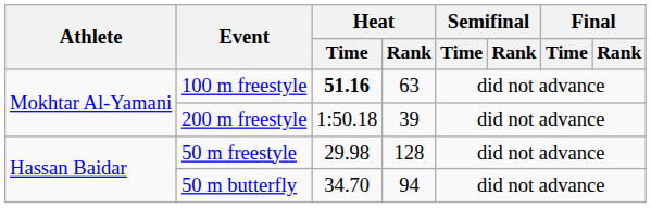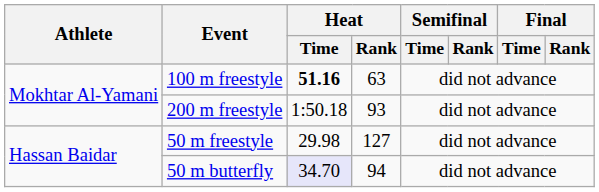200 m freestyle | Heat / Rank: 39 -> 93
50 m freestyle | Heat / Rank: 128 -> 127
50 m butterfly | Heat / Time: no background -> lavender background
